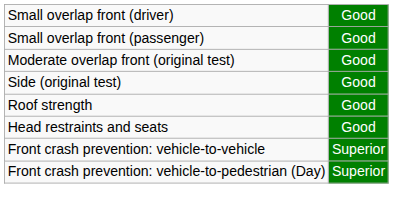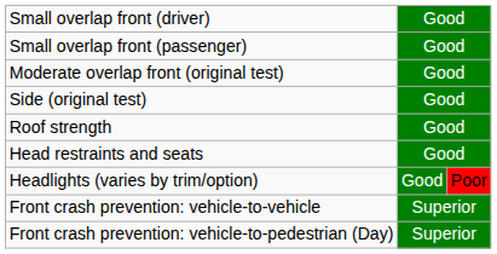+ row: Headlights (varies by trim/option) | Good | Poor
